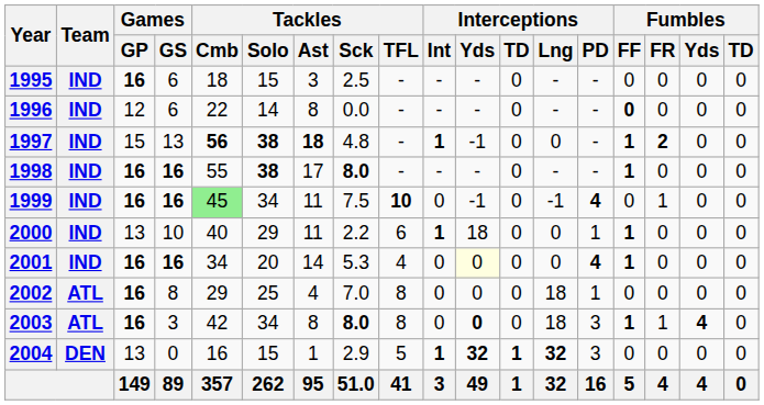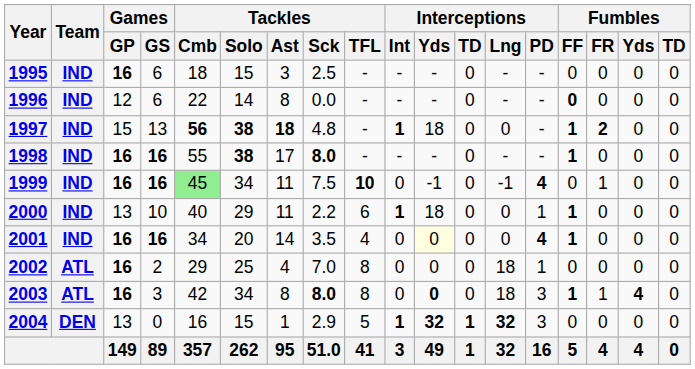1997 | Interceptions / Yds: -1 -> 18
2001 | Tackles / Sck: 5.3 -> 3.5
2002 | Games / GS: 8 -> 2
